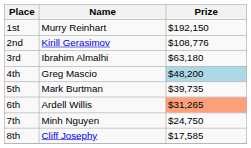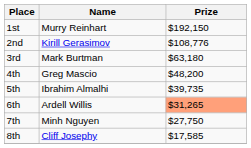3rd | Name: Ibrahim Almalhi -> Mark Burtman
4th | Prize: lightblue background -> no background
5th | Name: Mark Burtman -> Ibrahim Almalhi
7th | Prize: $24,750 -> $27,750
